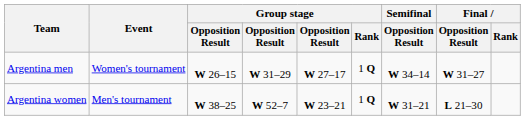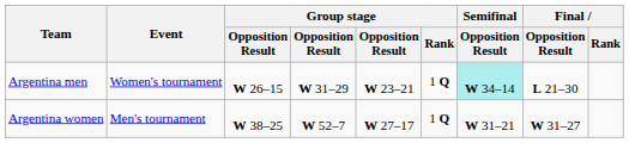Argentina men | column 5: W 27–17 -> W 23–21
Argentina men | Semifinal / Opposition Result: no background -> paleturquoise background
Argentina men | Final / Opposition Result: W 31–27 -> L 21–30
Argentina women | column 5: W 23–21 -> W 27–17
Argentina women | Final / Opposition Result: L 21–30 -> W 31–27
